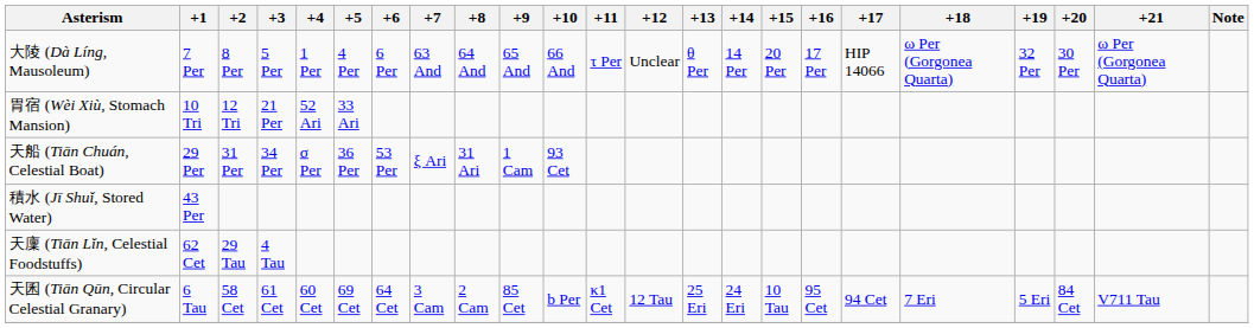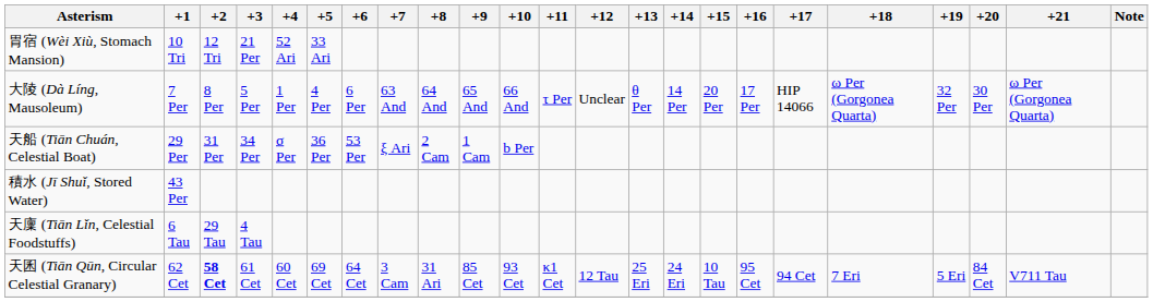rows swapped: 胃宿 (Wèi Xiù, Stomach Mansion) <-> 大陵 (Dà Líng, Mausoleum)
天船 (Tiān Chuán, Celestial Boat) | +8: 31 Ari -> 2 Cam
天船 (Tiān Chuán, Celestial Boat) | +10: 93 Cet -> b Per
天廩 (Tiān Lǐn, Celestial Foodstuffs) | +1: 62 Cet -> 6 Tau
天囷 (Tiān Qūn, Circular Celestial Granary) | +1: 6 Tau -> 62 Cet
天囷 (Tiān Qūn, Circular Celestial Granary) | +2: normal -> bold
天囷 (Tiān Qūn, Circular Celestial Granary) | +8: 2 Cam -> 31 Ari
天囷 (Tiān Qūn, Circular Celestial Granary) | +10: b Per -> 93 Cet
